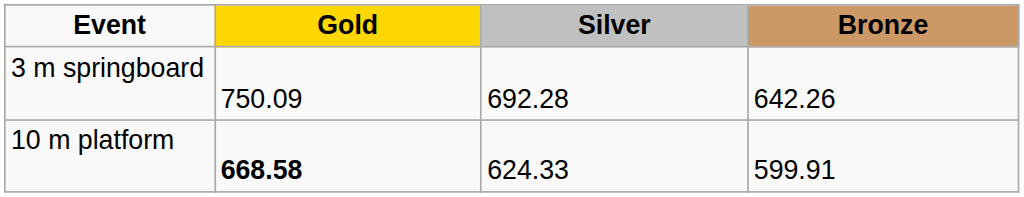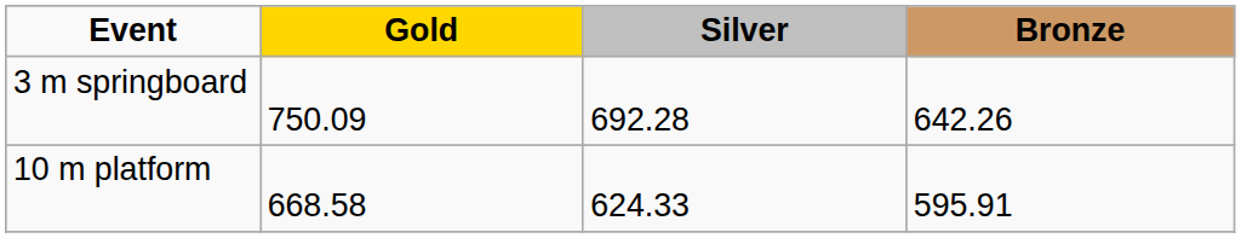10 m platform | Gold: bold -> normal
10 m platform | Bronze: 599.91 -> 595.91
